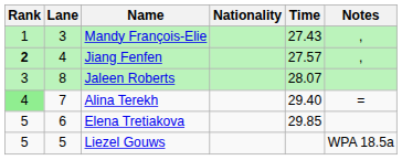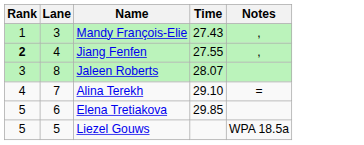- column: Nationality
Jiang Fenfen | Time: 27.57 -> 27.55
Alina Terekh | Rank: lightgreen background -> no background
Alina Terekh | Time: 29.40 -> 29.10
